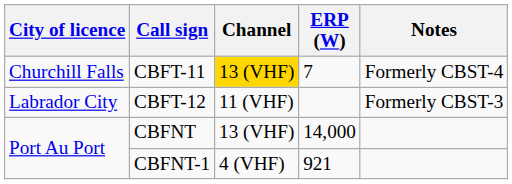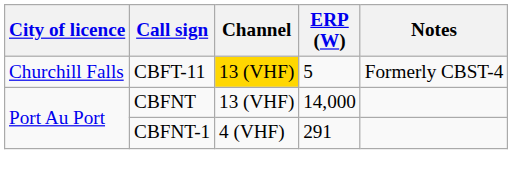CBFT-11 | ERP (W): 7 -> 5
- row: Labrador City | CBFT-12 | 11 (VHF) | Formerly CBST-3
CBFNT-1 | ERP (W): 921 -> 291
